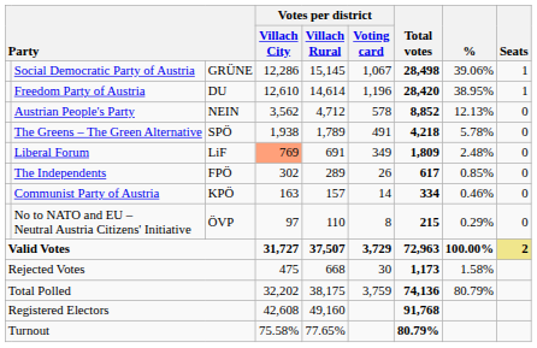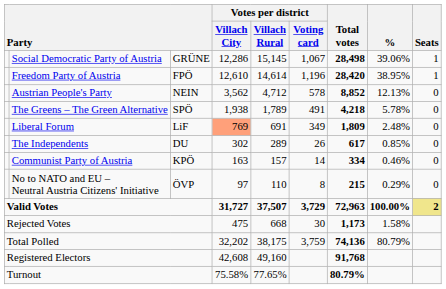Freedom Party of Austria | column 3: DU -> FPÖ
The Independents | column 3: FPÖ -> DU
